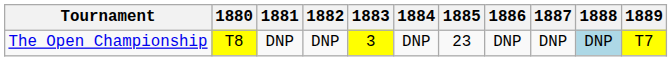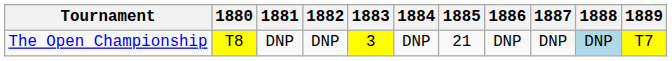The Open Championship | 1885: 23 -> 21
